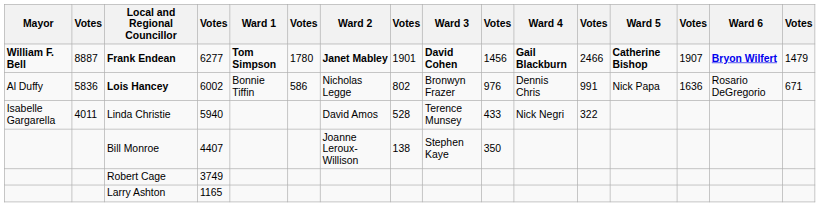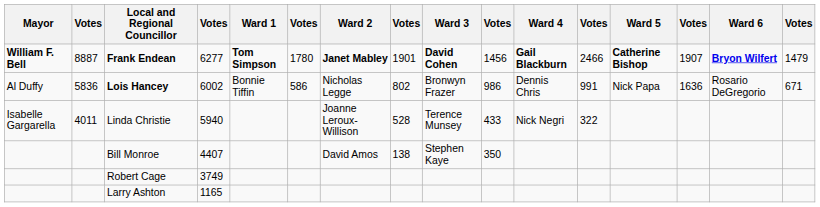Lois Hancey | column 10: 976 -> 986
Linda Christie | Ward 2: David Amos -> Joanne Leroux-Willison
Bill Monroe | Ward 2: Joanne Leroux-Willison -> David Amos
